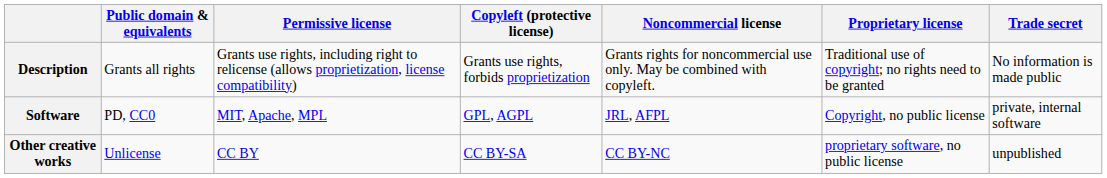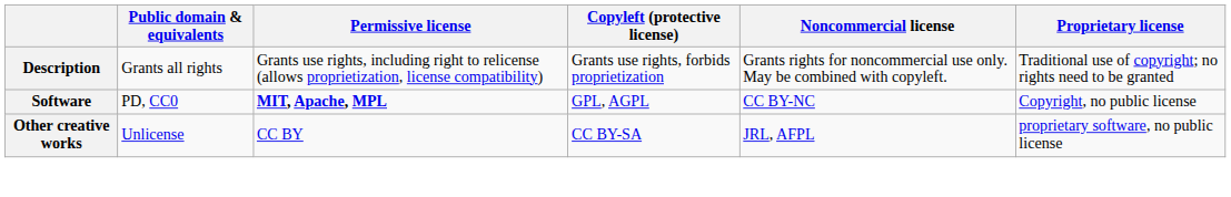- column: Trade secret | No information is made public | private, internal software | unpublished
Software | Permissive license: normal -> bold
Software | Noncommercial license: JRL, AFPL -> CC BY-NC
Other creative works | Noncommercial license: CC BY-NC -> JRL, AFPL
